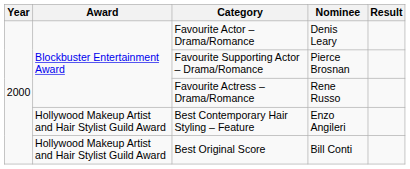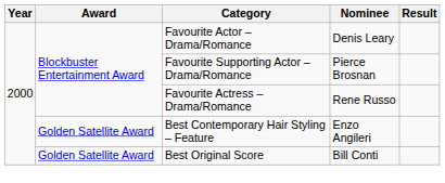Best Contemporary Hair Styling – Feature | Award: Hollywood Makeup Artist and Hair Stylist Guild Award -> Golden Satellite Award
Best Original Score | Award: Hollywood Makeup Artist and Hair Stylist Guild Award -> Golden Satellite Award
